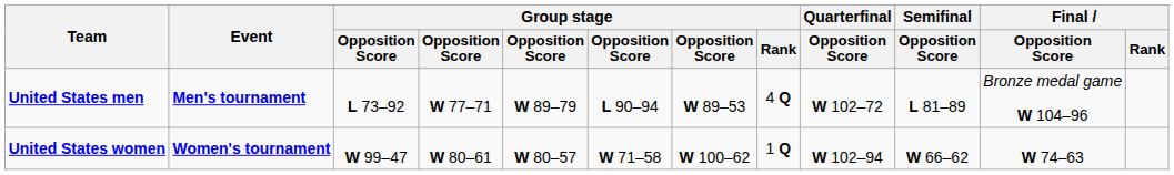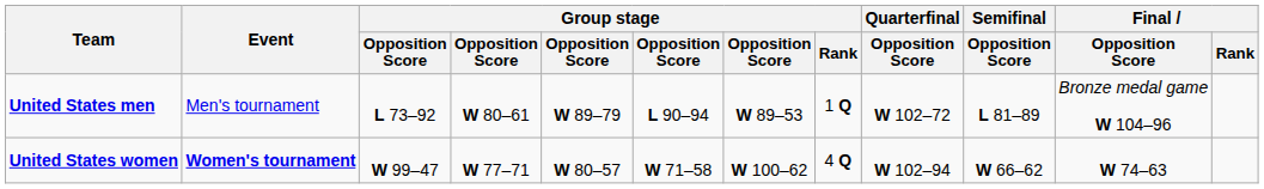United States men | Event: bold -> normal
United States men | column 4: W 77–71 -> W 80–61
United States men | Group stage / Rank: 4 Q -> 1 Q
United States women | column 4: W 80–61 -> W 77–71
United States women | Group stage / Rank: 1 Q -> 4 Q
